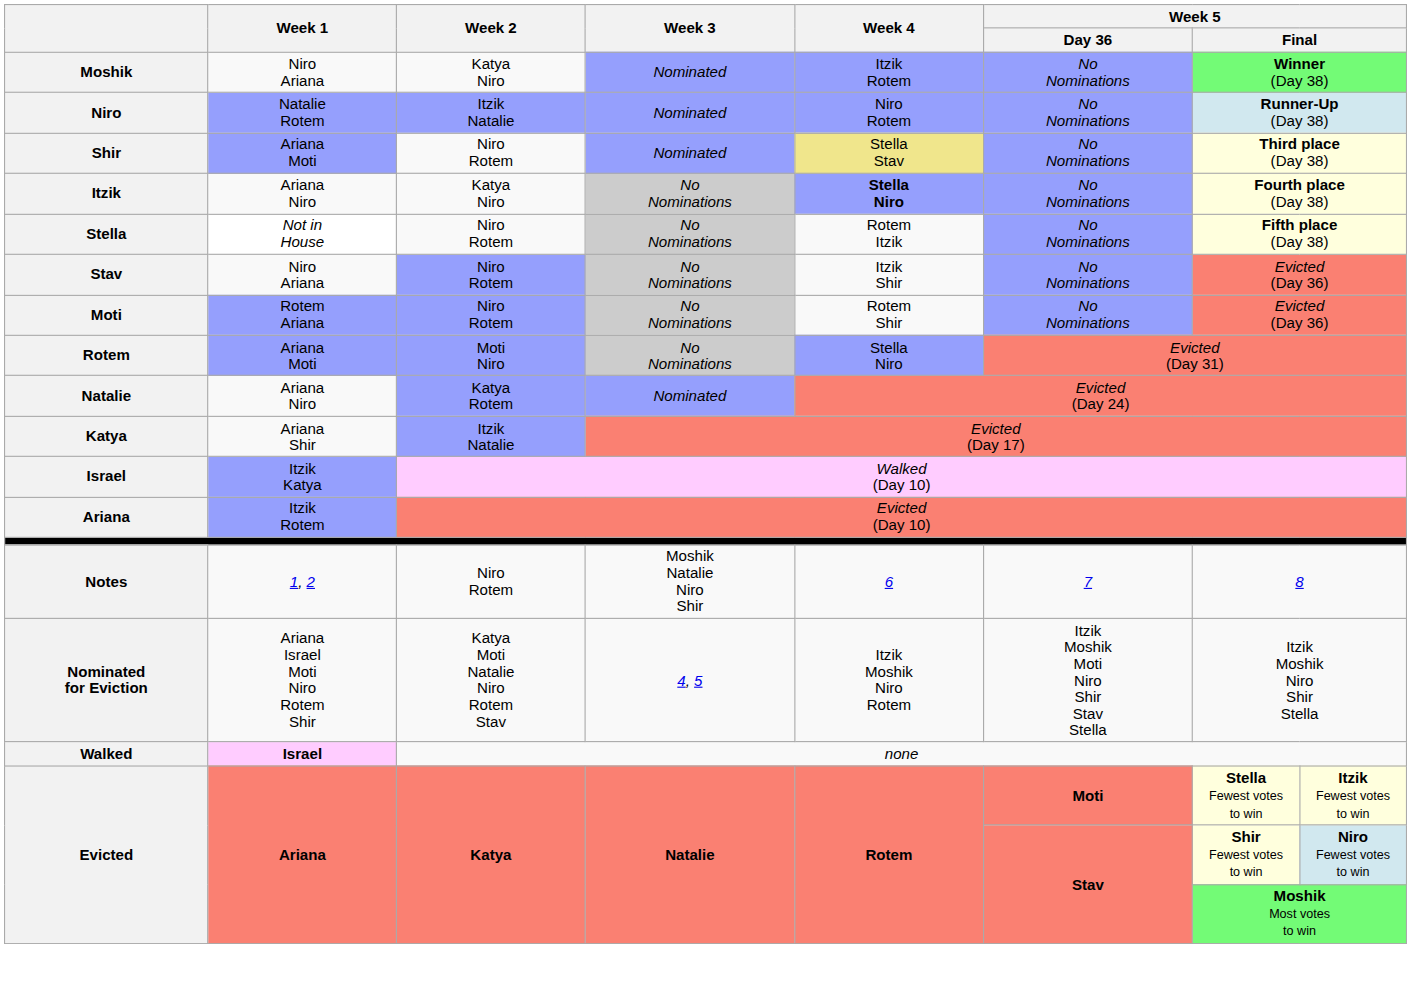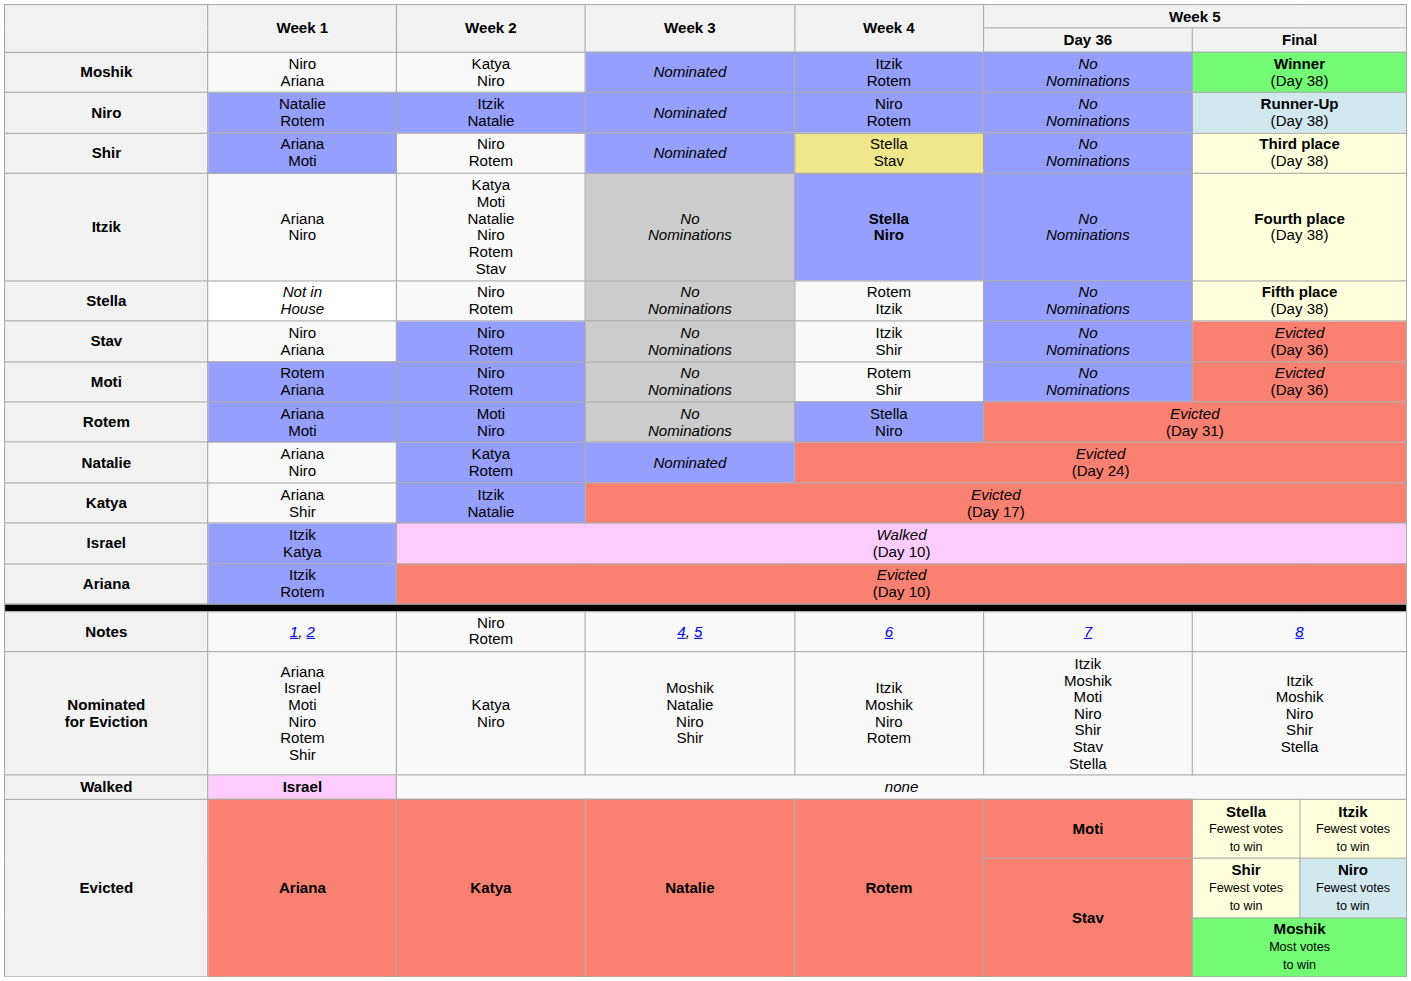Itzik | Week 2: Katya Niro -> Katya Moti Natalie Niro Rotem Stav
Notes | Week 3: Moshik Natalie Niro Shir -> 4, 5
Nominated for Eviction | Week 2: Katya Moti Natalie Niro Rotem Stav -> Katya Niro
Nominated for Eviction | Week 3: 4, 5 -> Moshik Natalie Niro Shir
